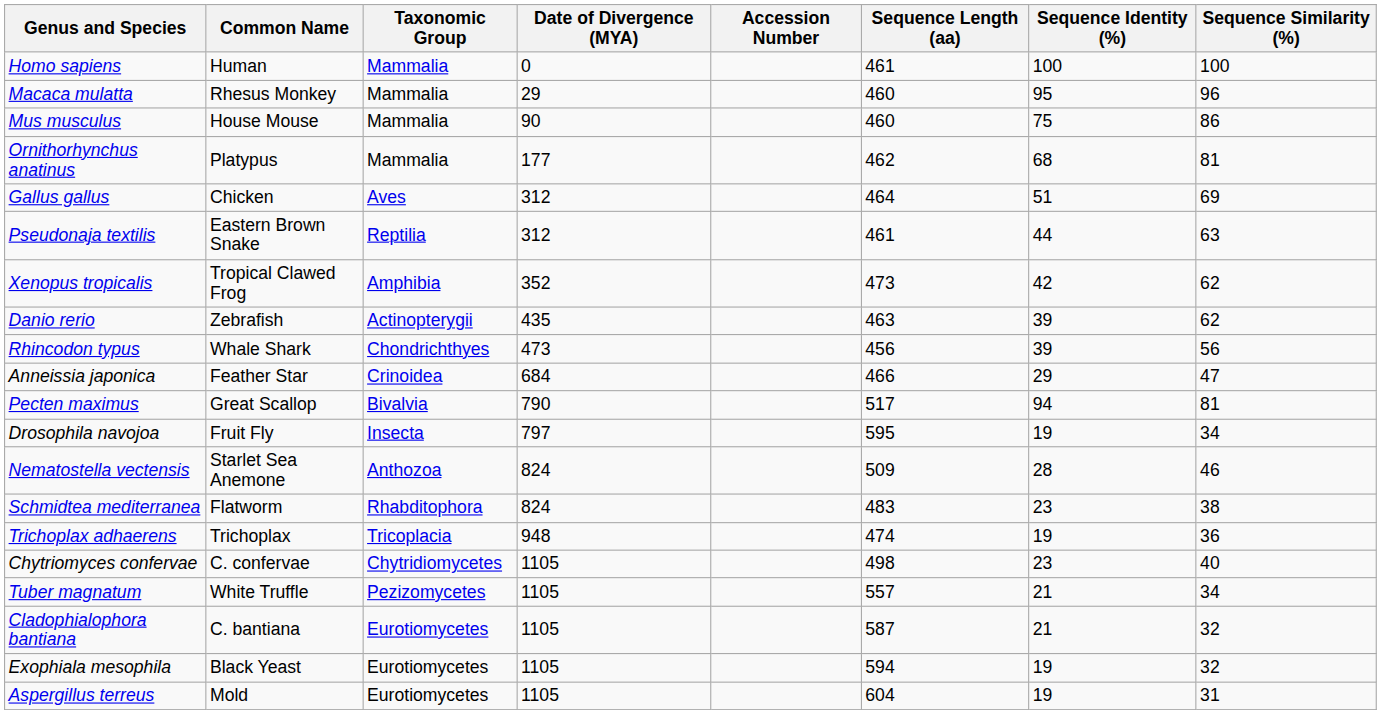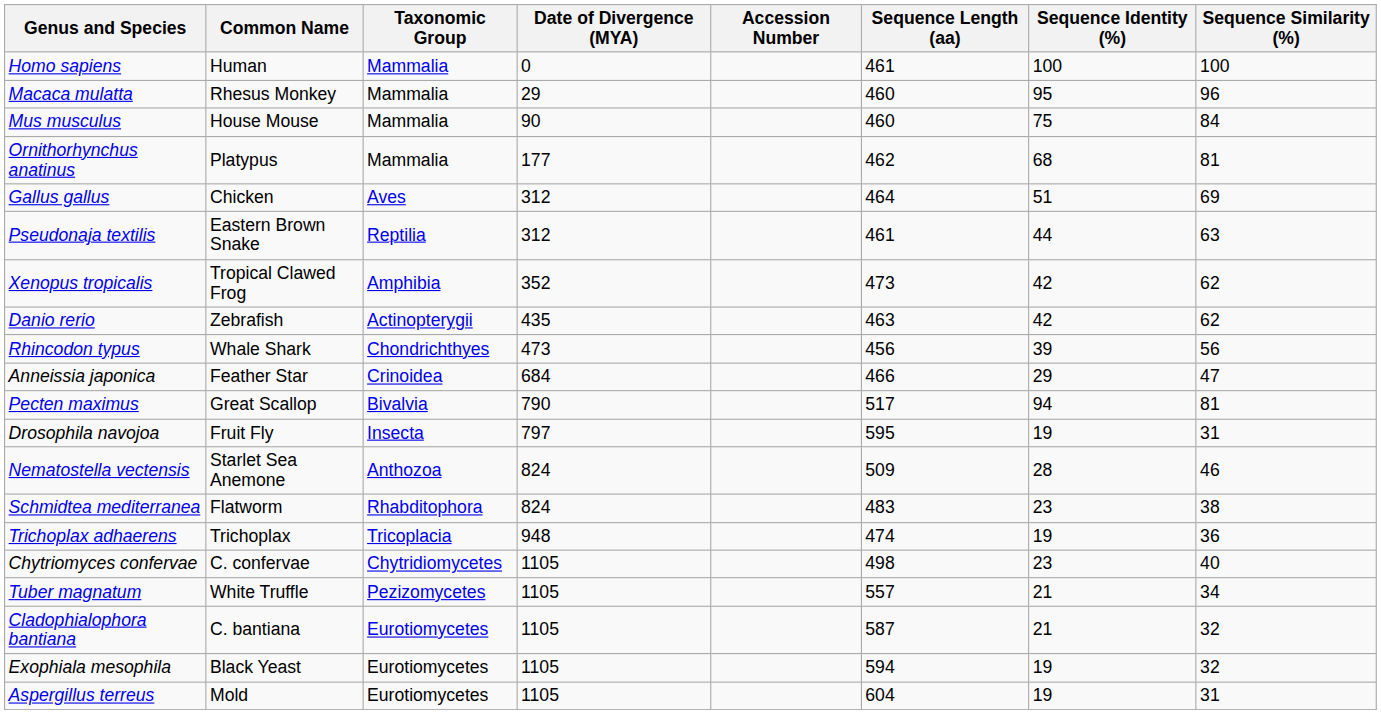Mus musculus | Sequence Similarity (%): 86 -> 84
Danio rerio | Sequence Identity (%): 39 -> 42
Drosophila navojoa | Sequence Similarity (%): 34 -> 31
